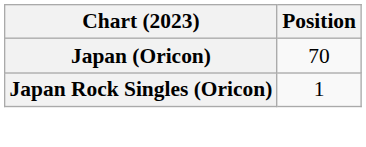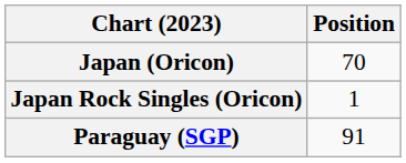+ row: Paraguay (SGP) | 91
